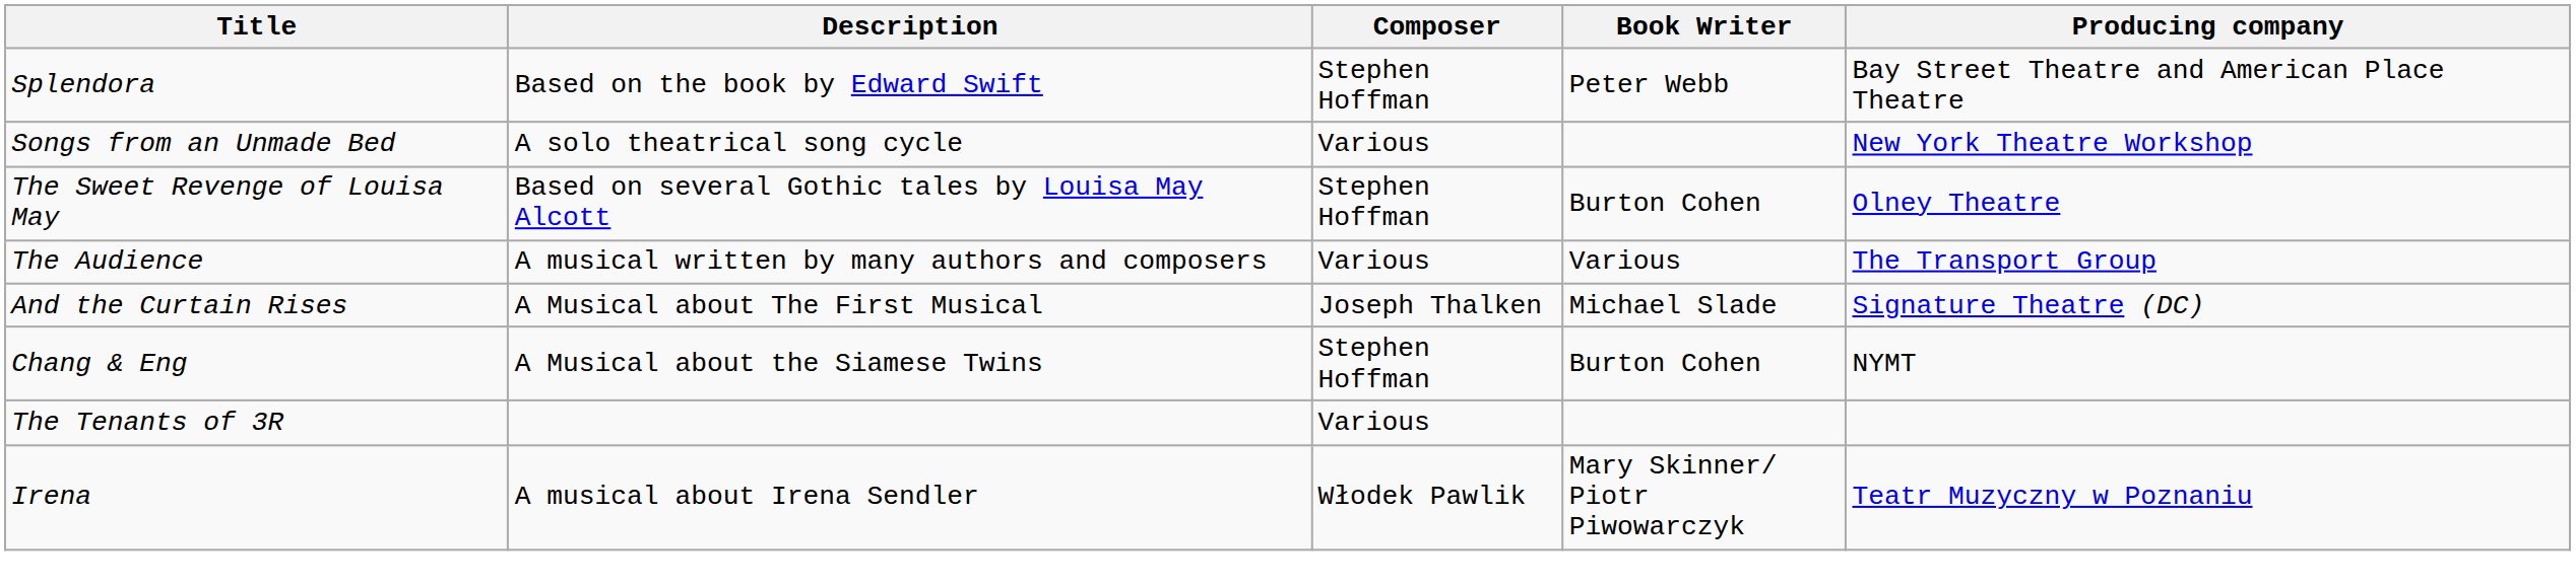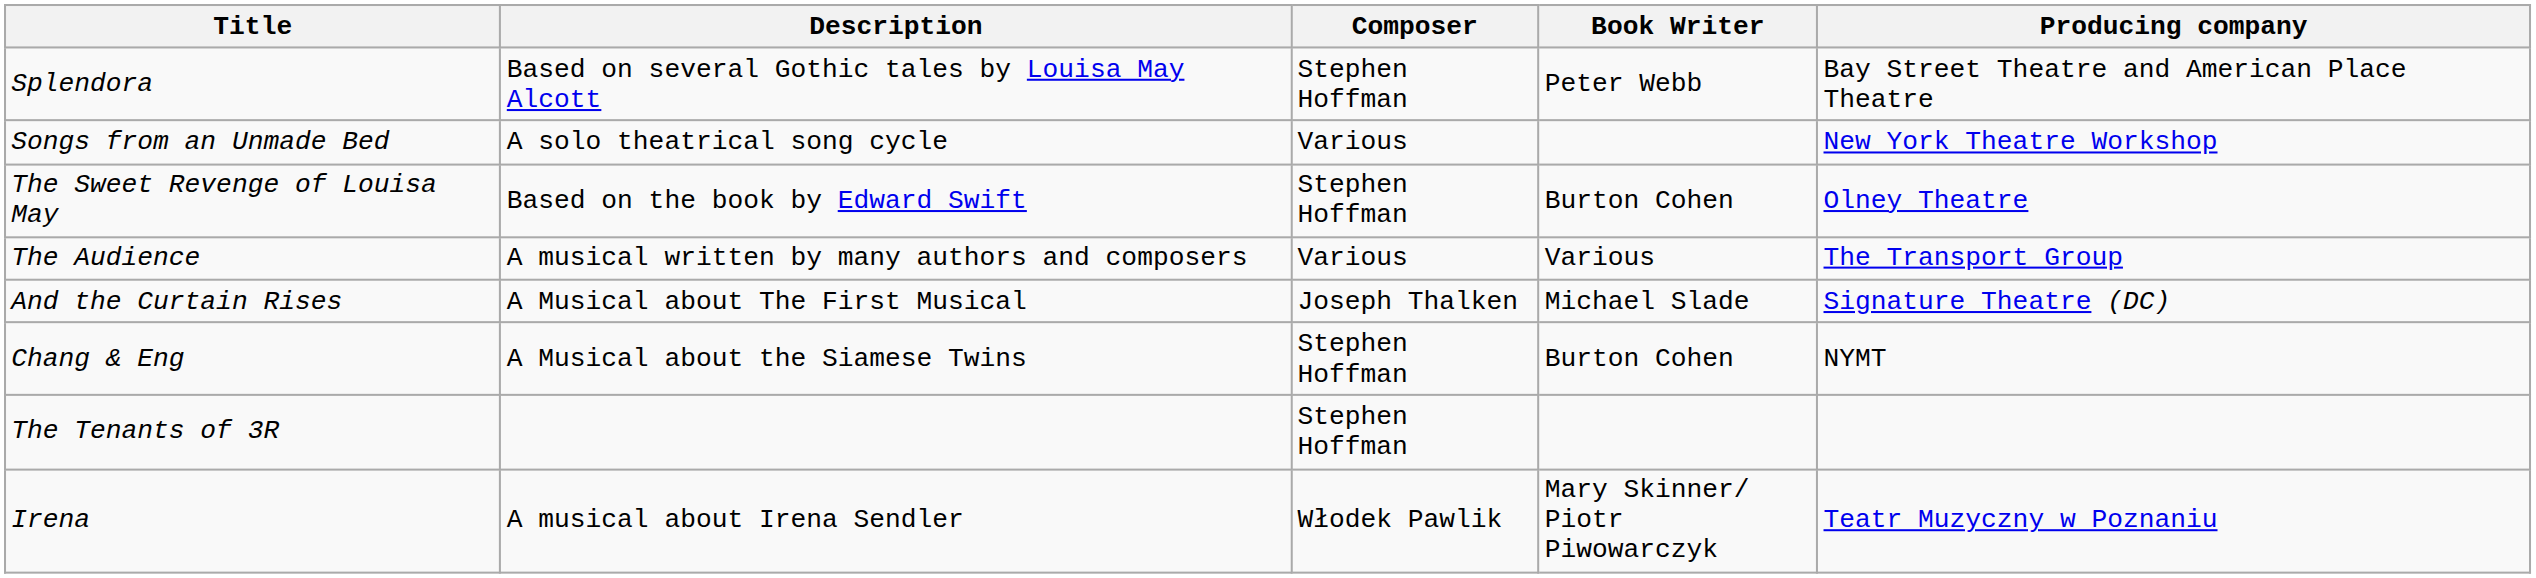Splendora | Description: Based on the book by Edward Swift -> Based on several Gothic tales by Louisa May Alcott
The Sweet Revenge of Louisa May | Description: Based on several Gothic tales by Louisa May Alcott -> Based on the book by Edward Swift
The Tenants of 3R | Composer: Various -> Stephen Hoffman
